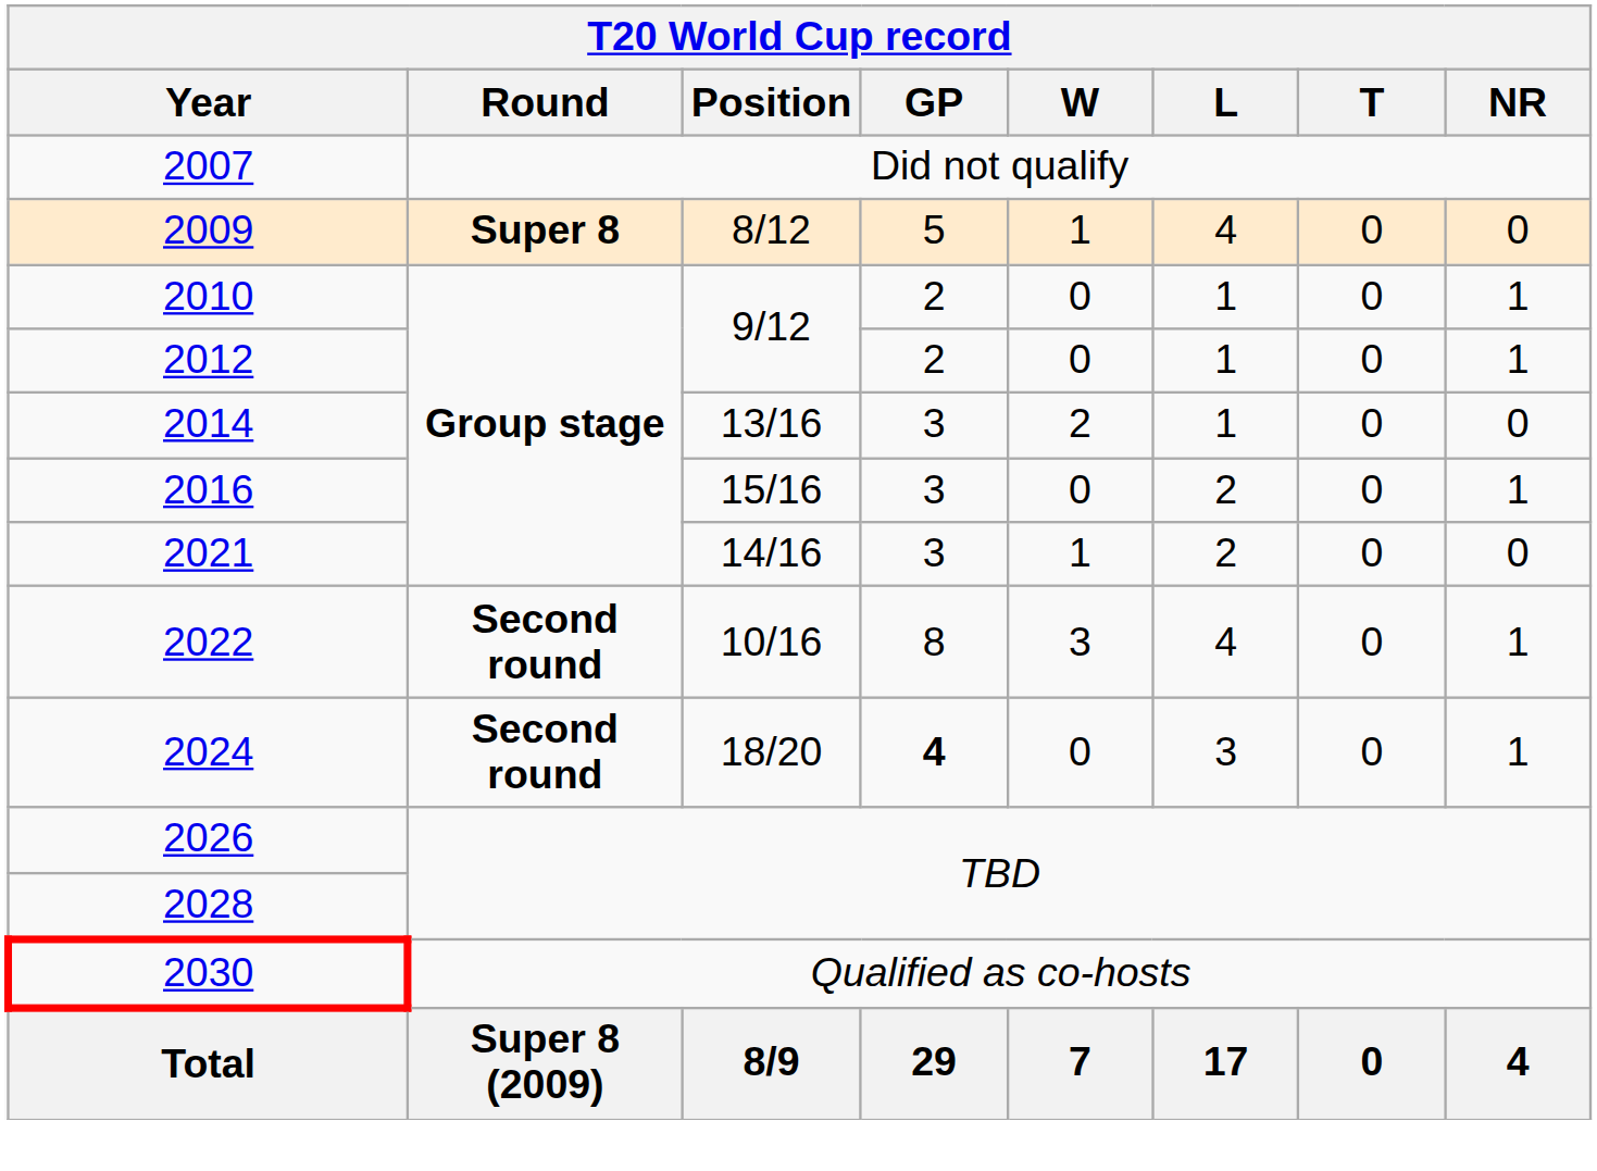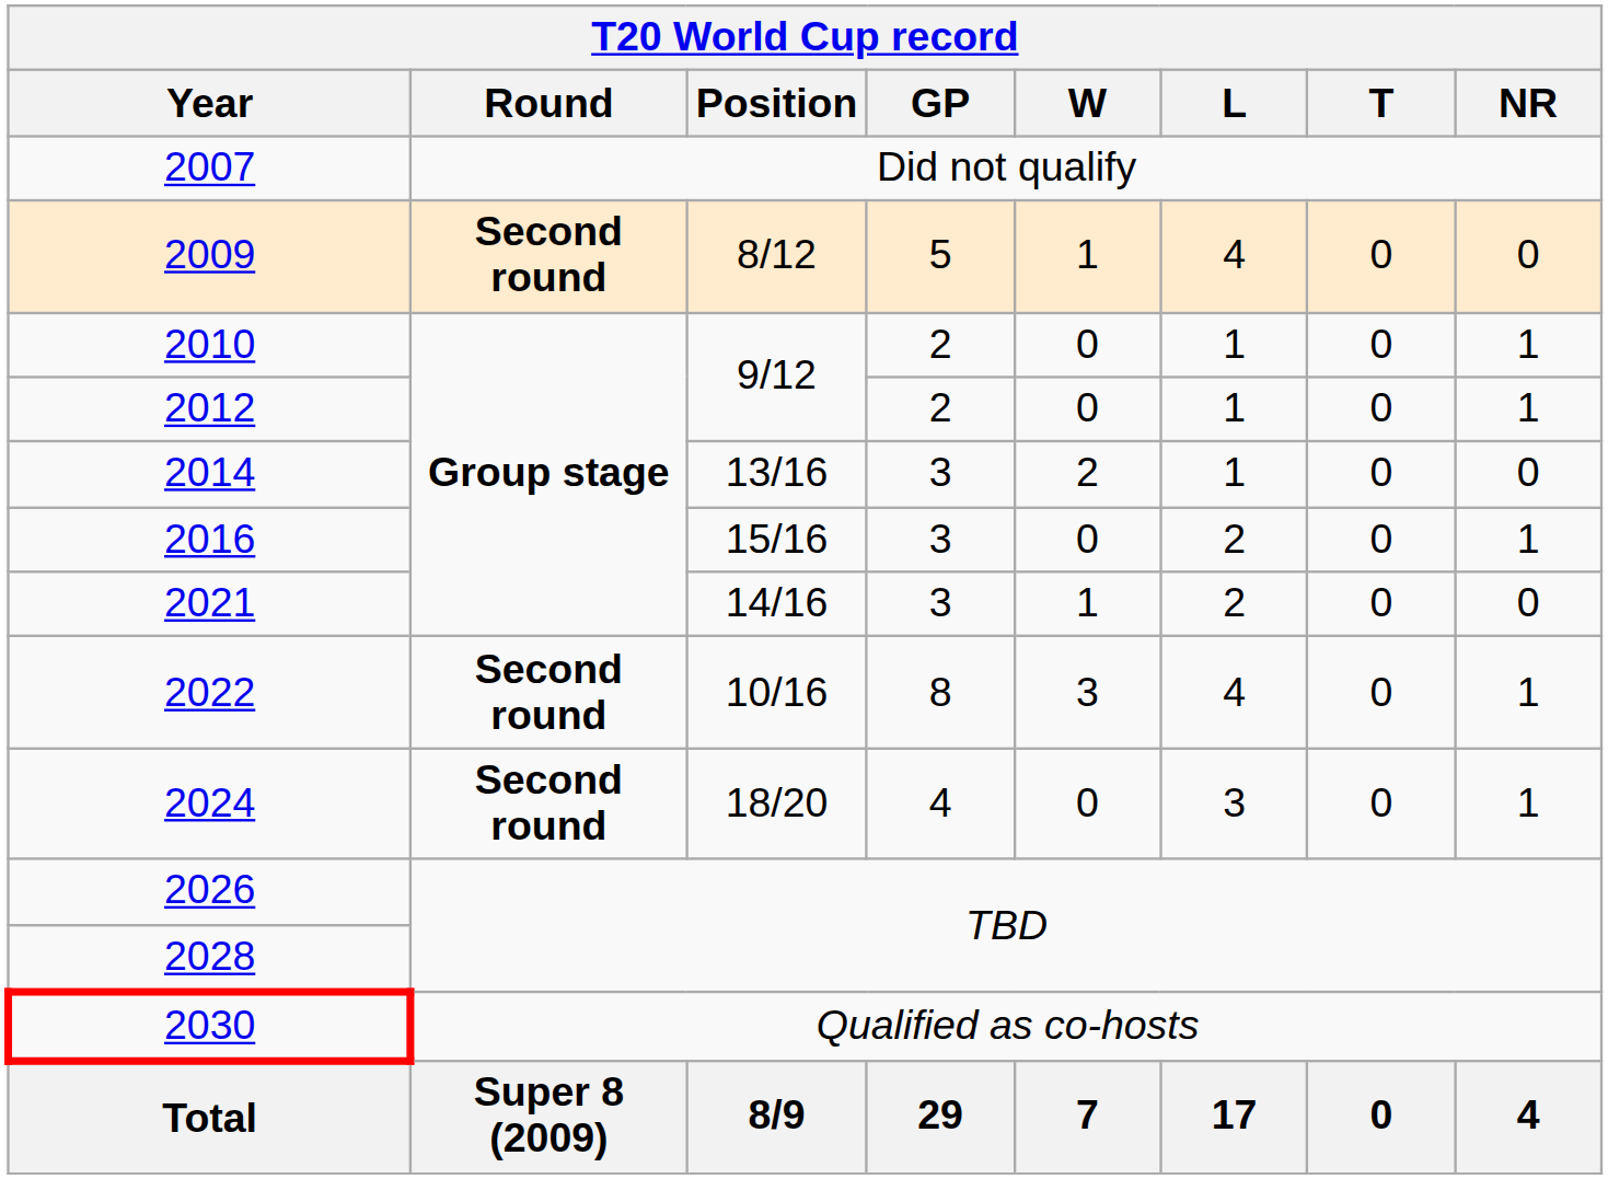2009 | Round: Super 8 -> Second round
2024 | GP: bold -> normal
